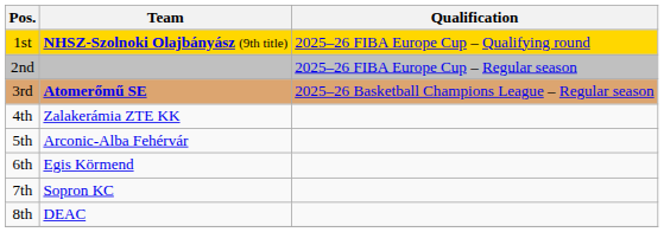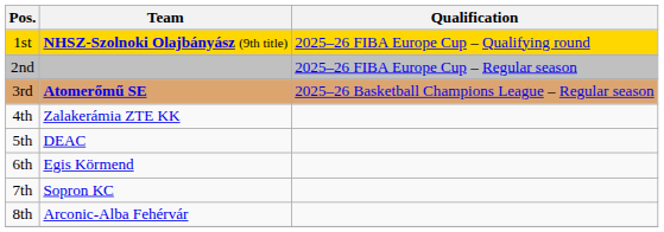5th | Team: Arconic-Alba Fehérvár -> DEAC
8th | Team: DEAC -> Arconic-Alba Fehérvár
